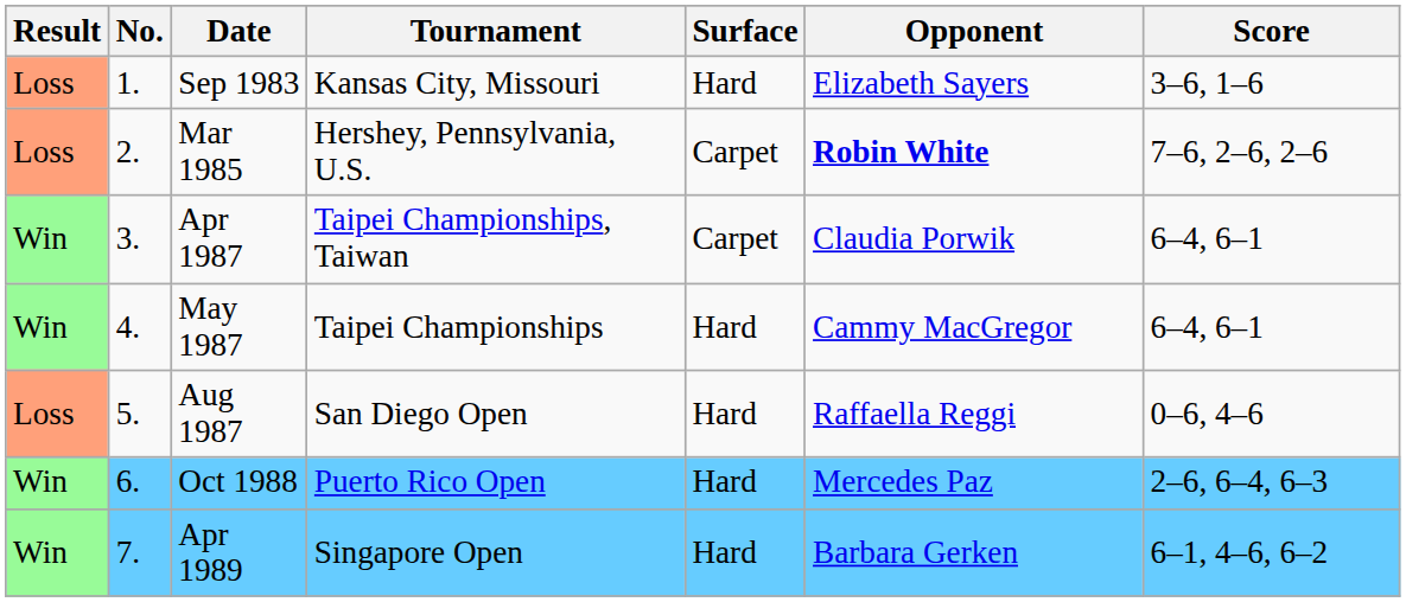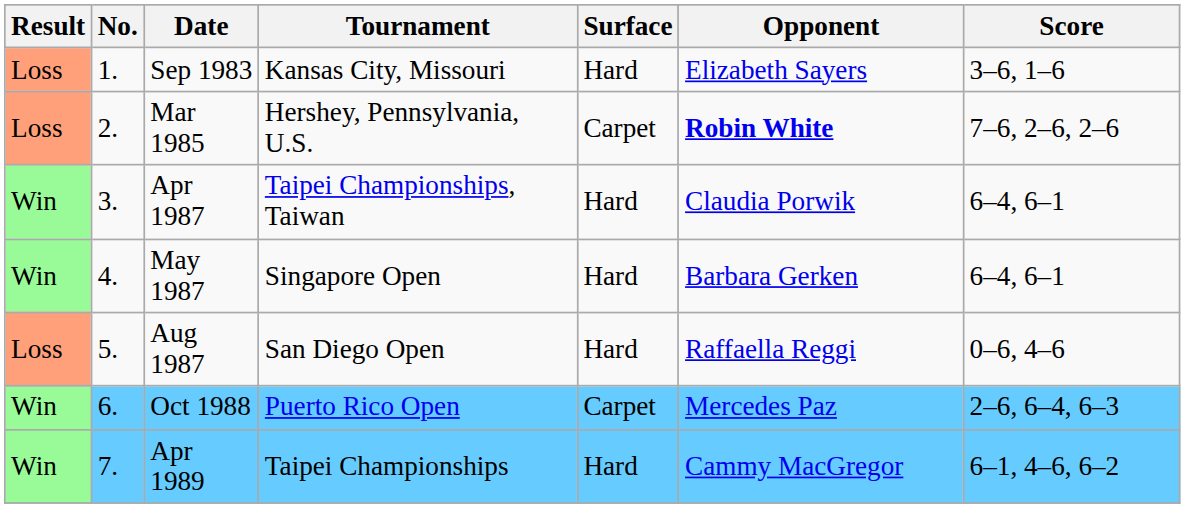Apr 1987 | Surface: Carpet -> Hard
May 1987 | Tournament: Taipei Championships -> Singapore Open
May 1987 | Opponent: Cammy MacGregor -> Barbara Gerken
Oct 1988 | Surface: Hard -> Carpet
Apr 1989 | Tournament: Singapore Open -> Taipei Championships
Apr 1989 | Opponent: Barbara Gerken -> Cammy MacGregor
